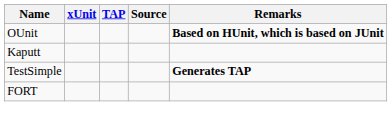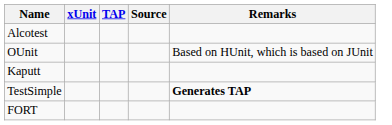+ row: Alcotest
OUnit | Remarks: bold -> normal
